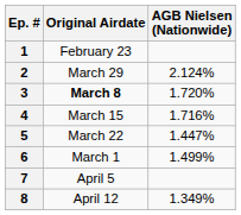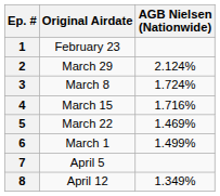3 | Original Airdate: bold -> normal
3 | AGB Nielsen (Nationwide): 1.720% -> 1.724%
5 | AGB Nielsen (Nationwide): 1.447% -> 1.469%
